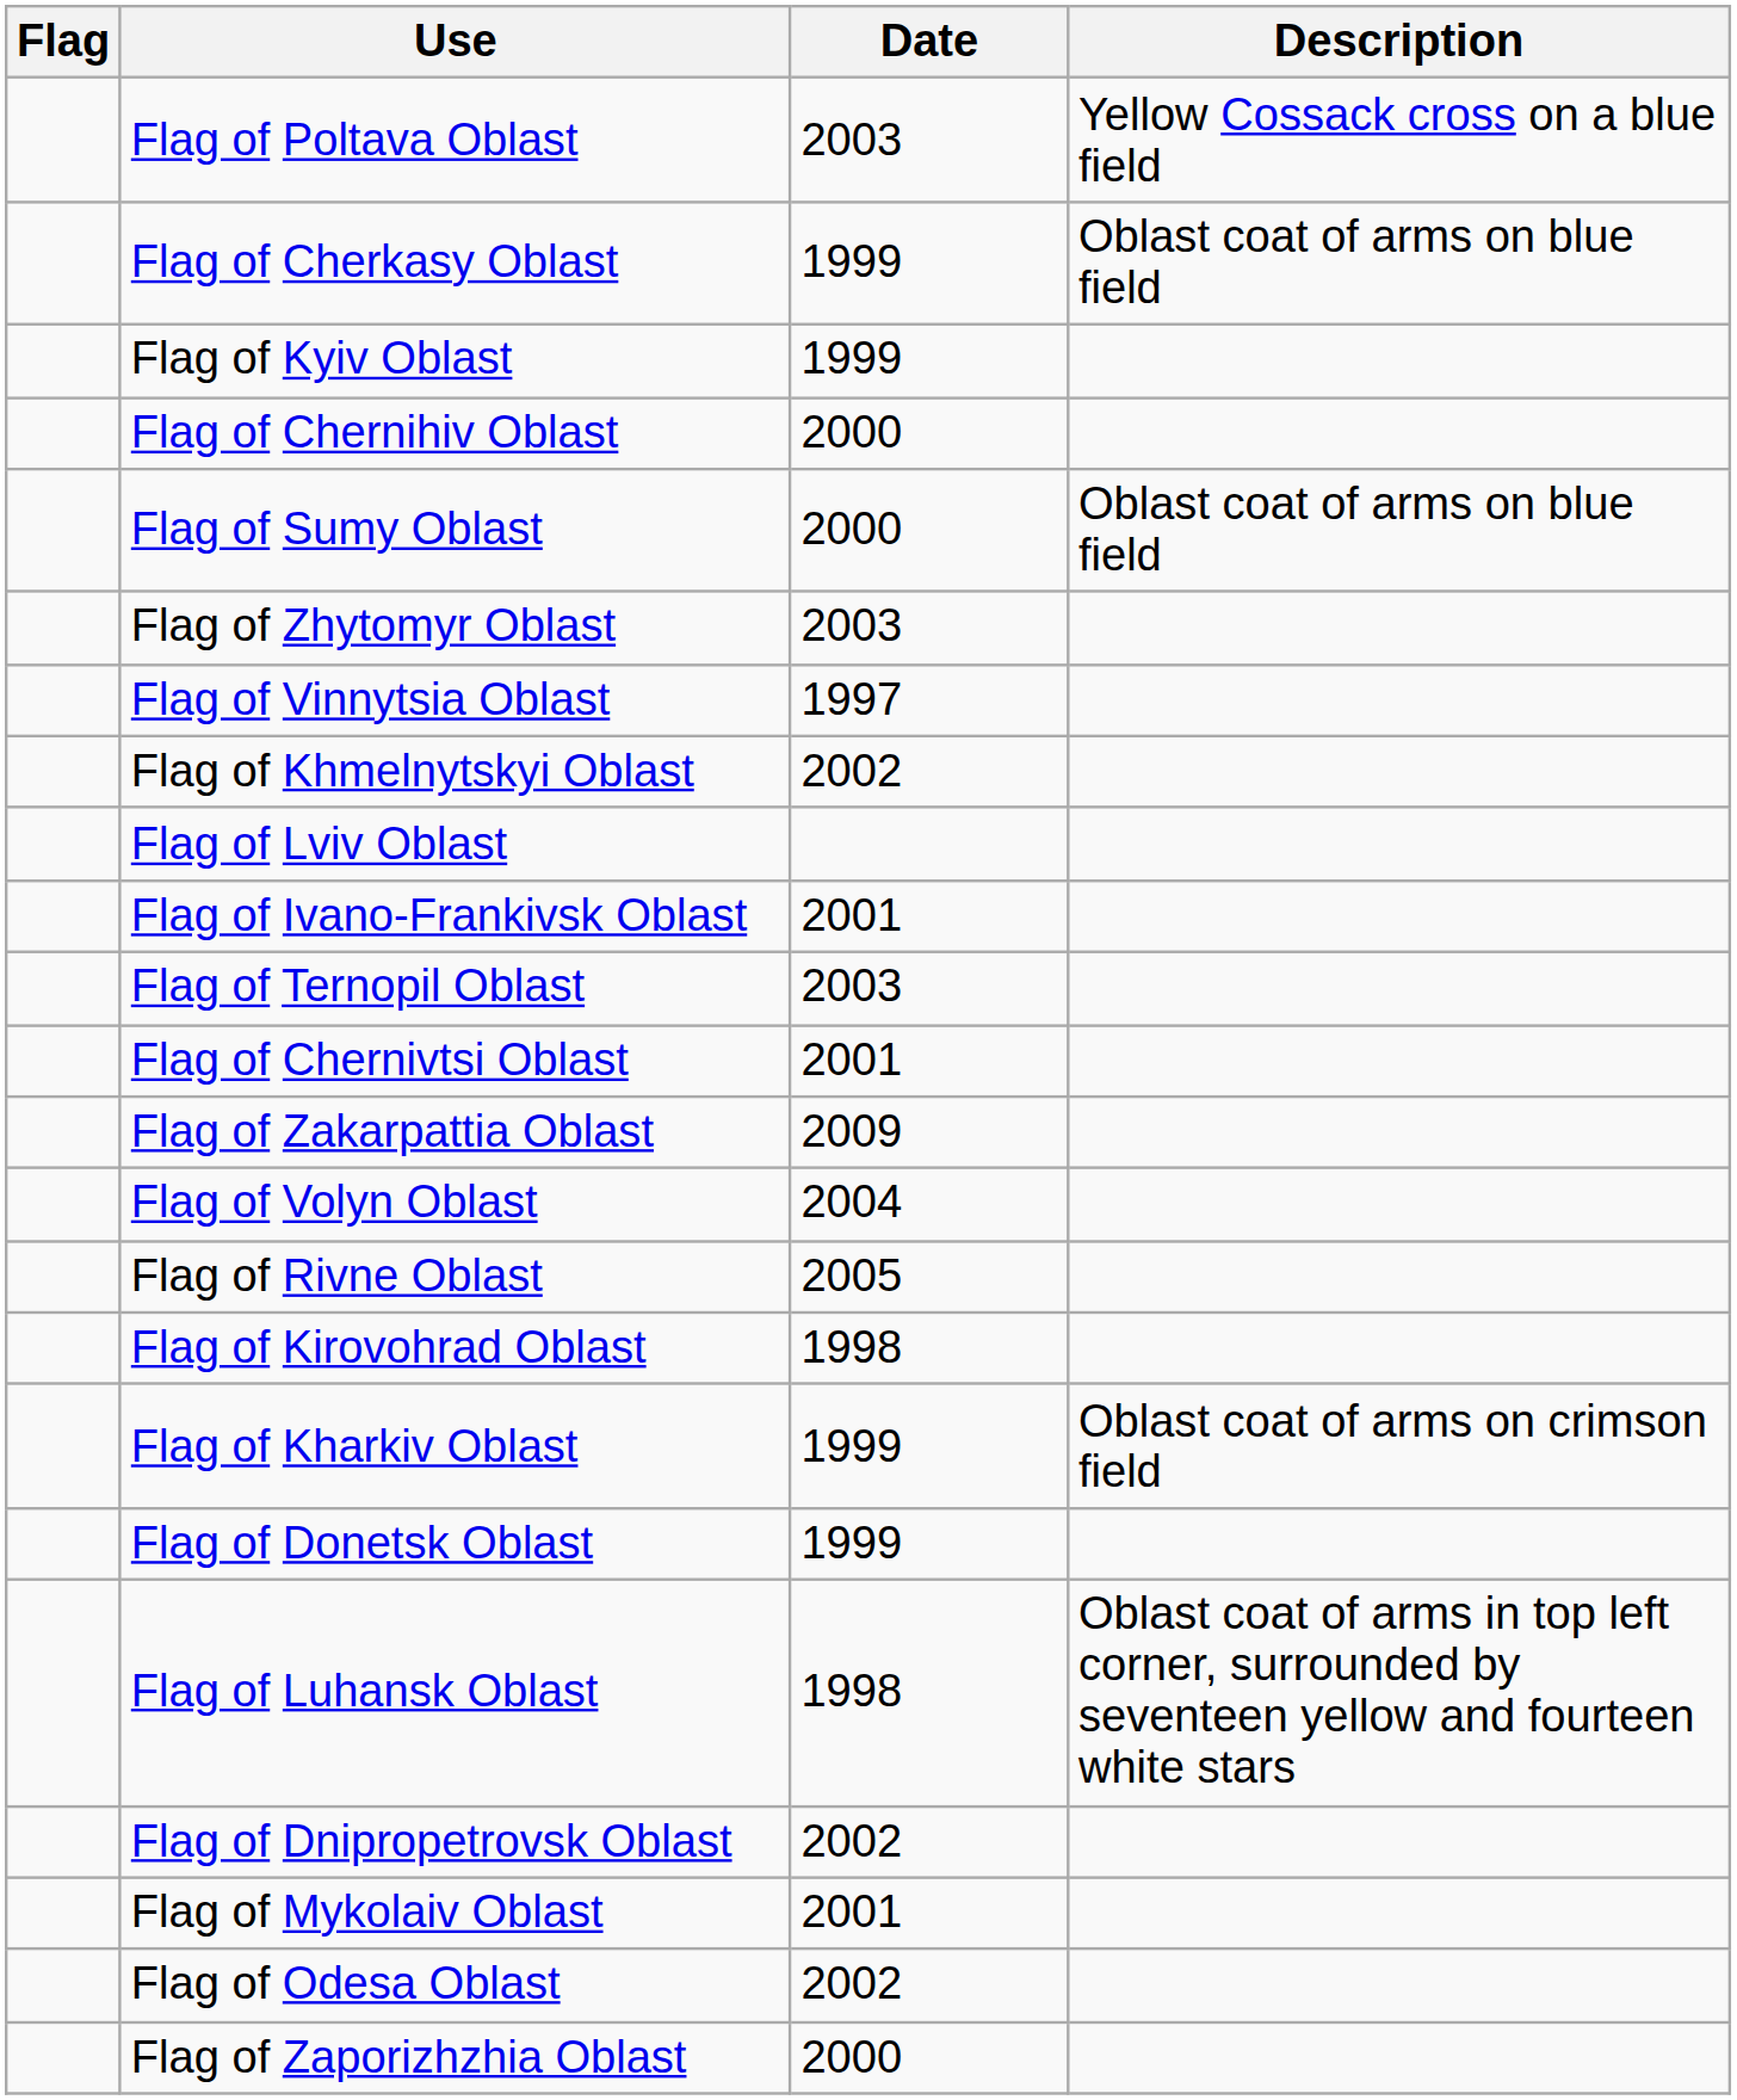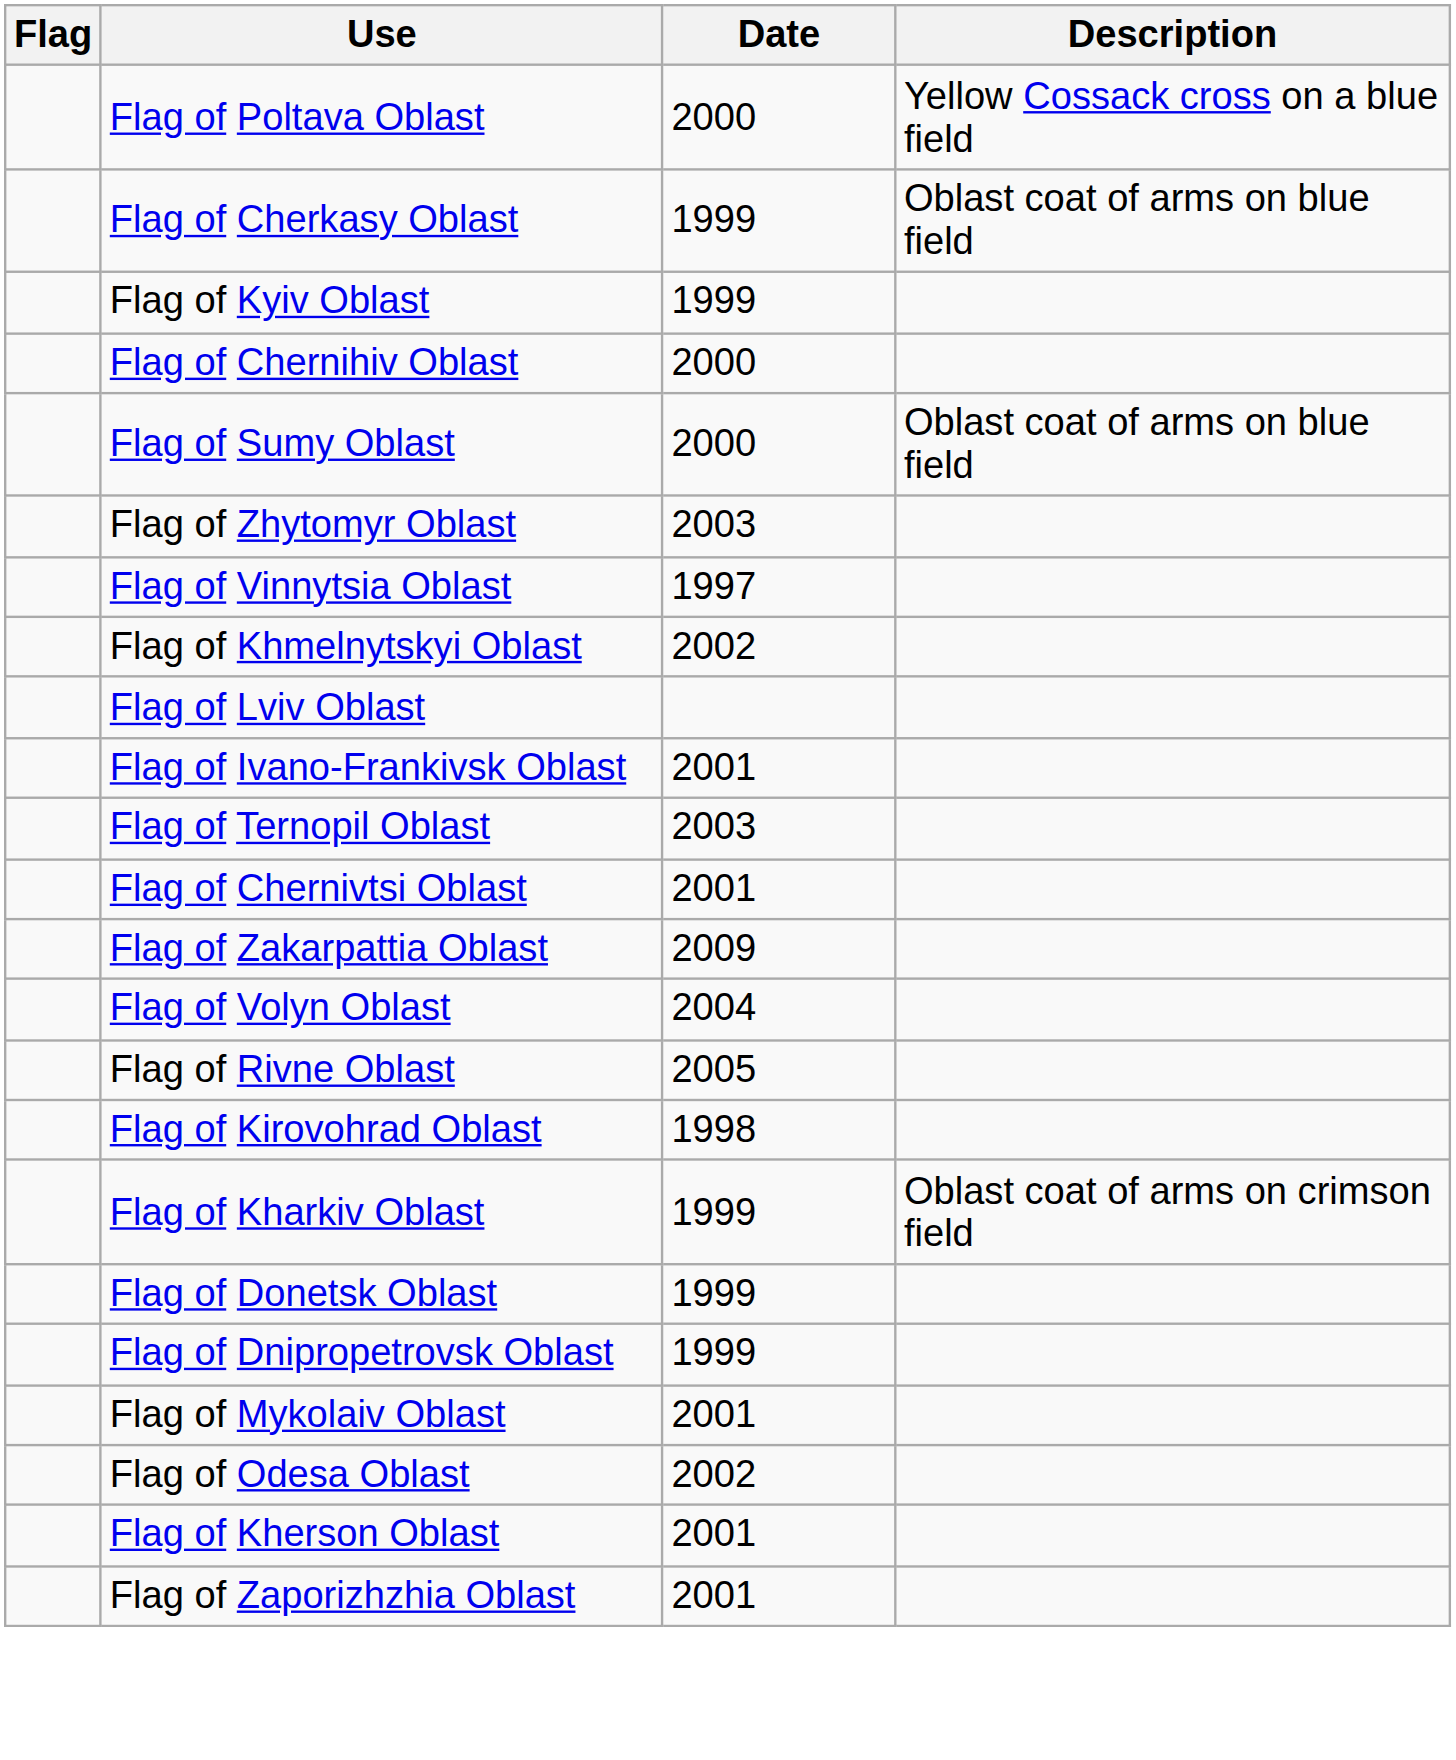Flag of Poltava Oblast | Date: 2003 -> 2000
- row: Flag of Luhansk Oblast | 1998 | Oblast coat of arms in top left corner, surrounded by seventeen yellow and fourteen white stars
Flag of Dnipropetrovsk Oblast | Date: 2002 -> 1999
+ row: Flag of Kherson Oblast | 2001
Flag of Zaporizhzhia Oblast | Date: 2000 -> 2001
